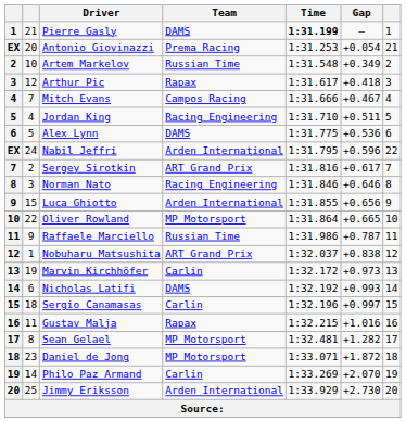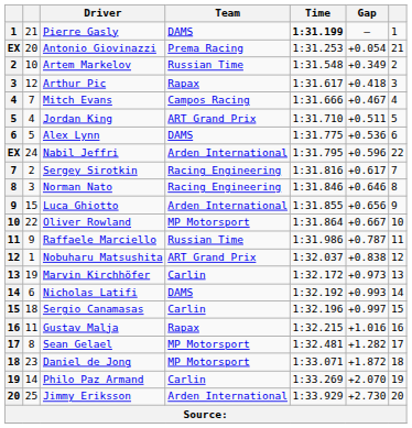Jordan King | Team: Racing Engineering -> ART Grand Prix
Sergey Sirotkin | Team: ART Grand Prix -> Racing Engineering
Oliver Rowland | Gap: +0.665 -> +0.667
